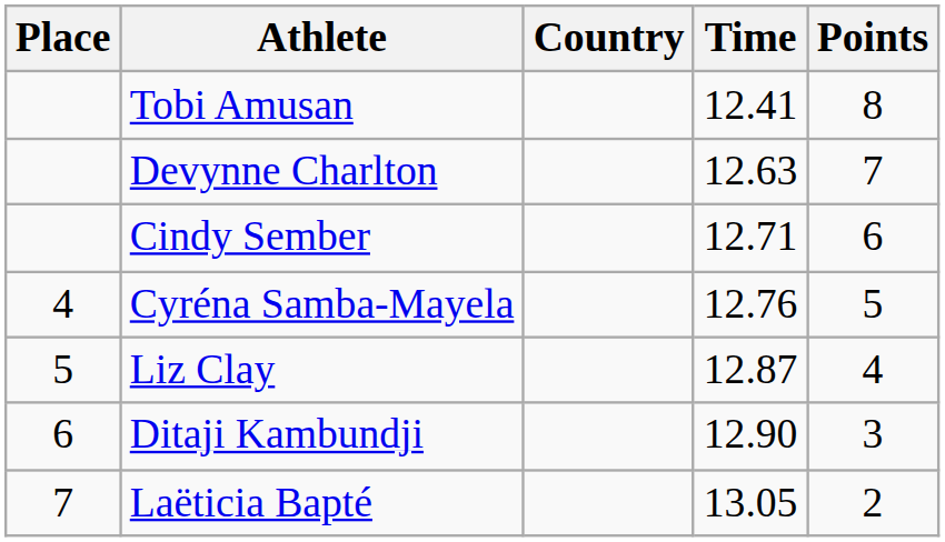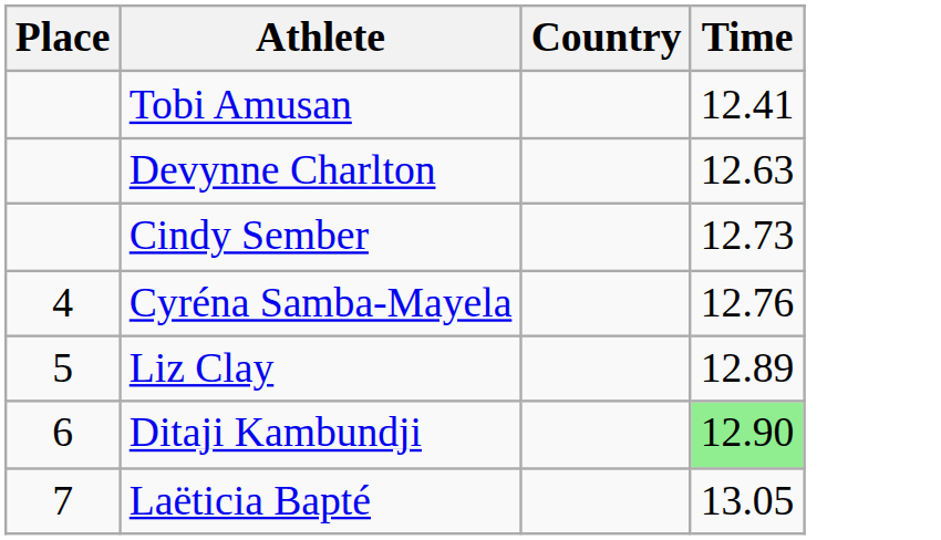- column: Points | 8 | 7 | 6 | 5 | 4 | 3 | 2
Cindy Sember | Time: 12.71 -> 12.73
Liz Clay | Time: 12.87 -> 12.89
Ditaji Kambundji | Time: no background -> lightgreen background
